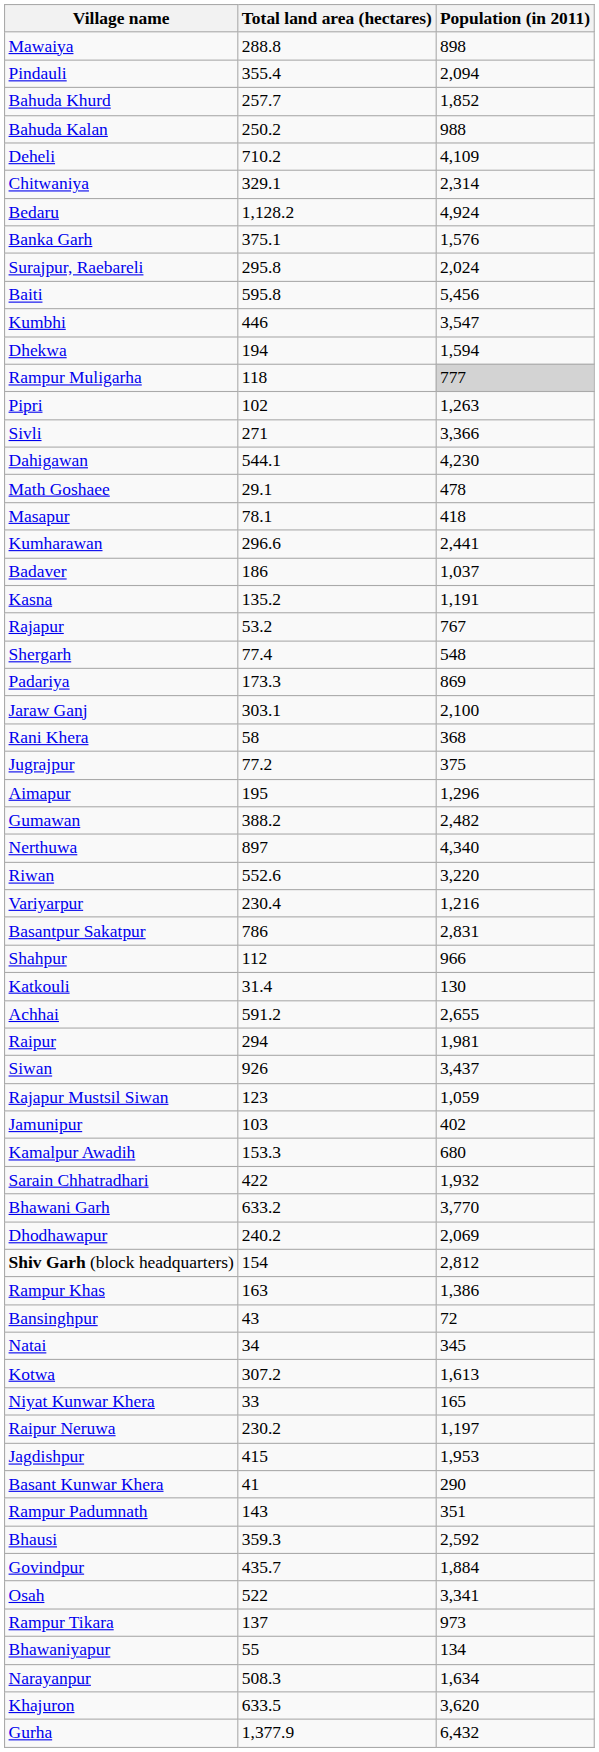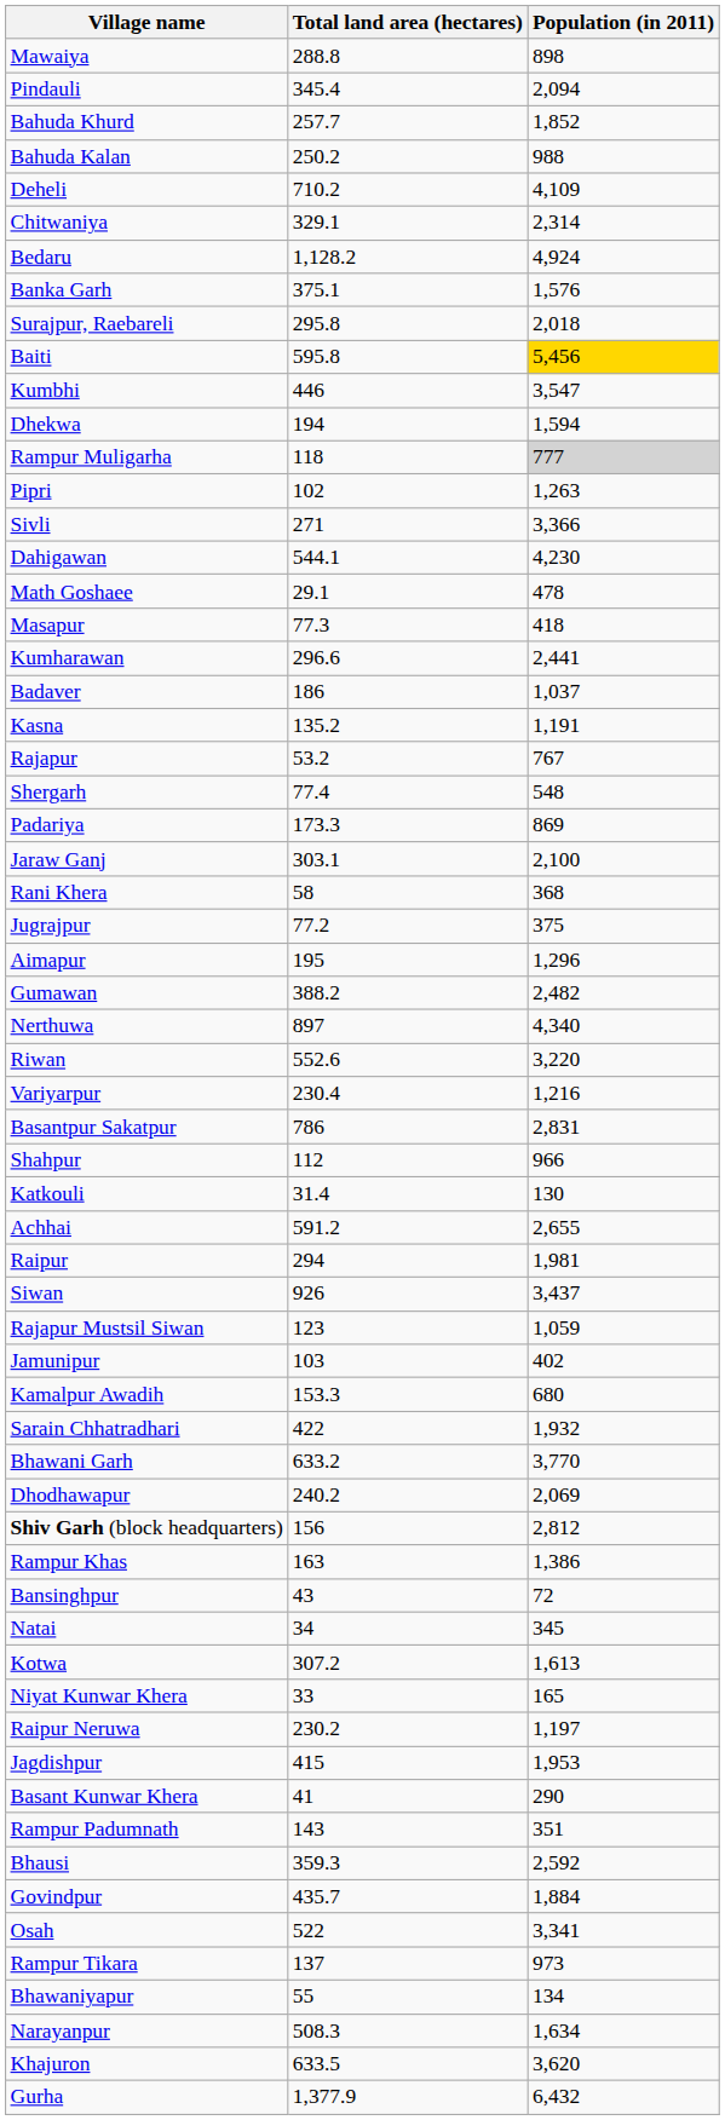Pindauli | Total land area (hectares): 355.4 -> 345.4
Surajpur, Raebareli | Population (in 2011): 2,024 -> 2,018
Baiti | Population (in 2011): no background -> gold background
Masapur | Total land area (hectares): 78.1 -> 77.3
Shiv Garh (block headquarters) | Total land area (hectares): 154 -> 156
